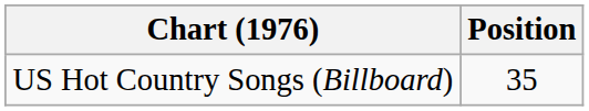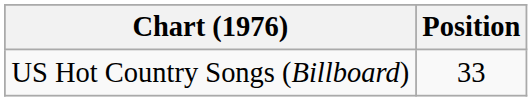US Hot Country Songs (Billboard) | Position: 35 -> 33
